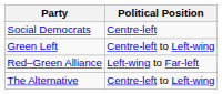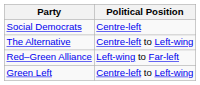rows swapped: Green Left <-> The Alternative
